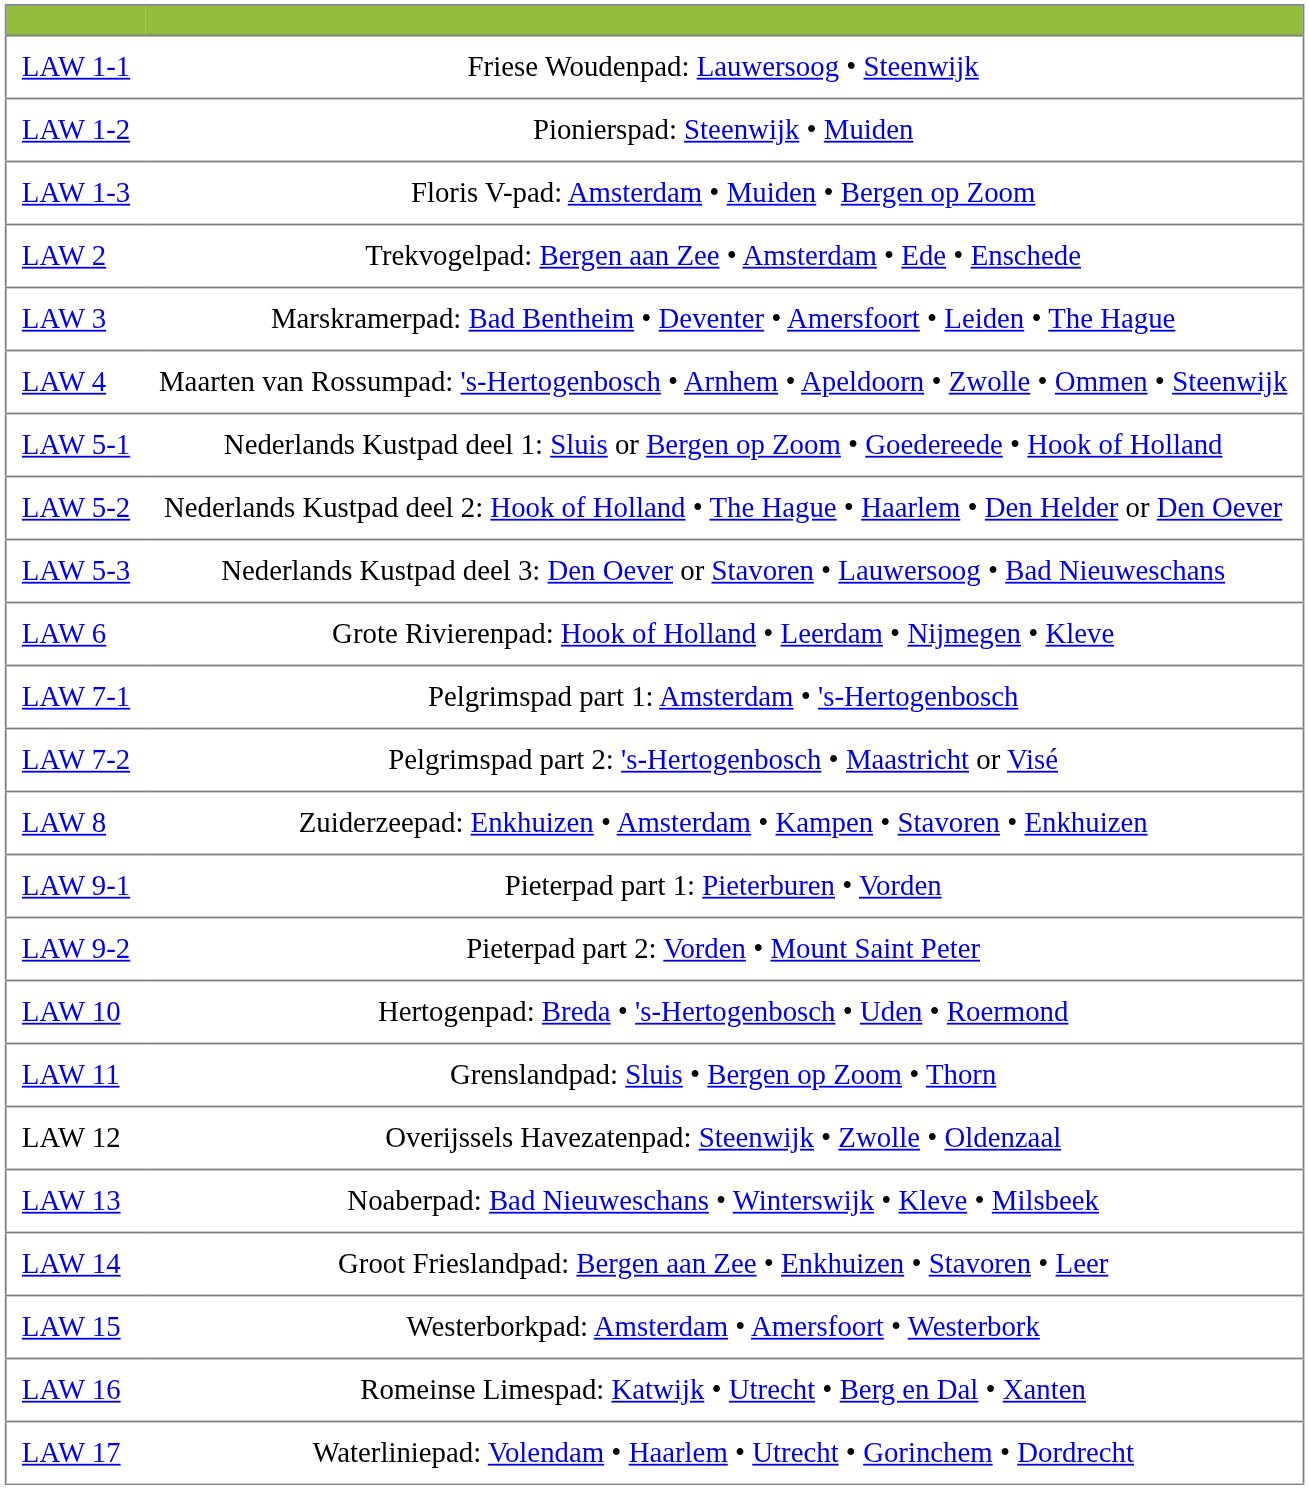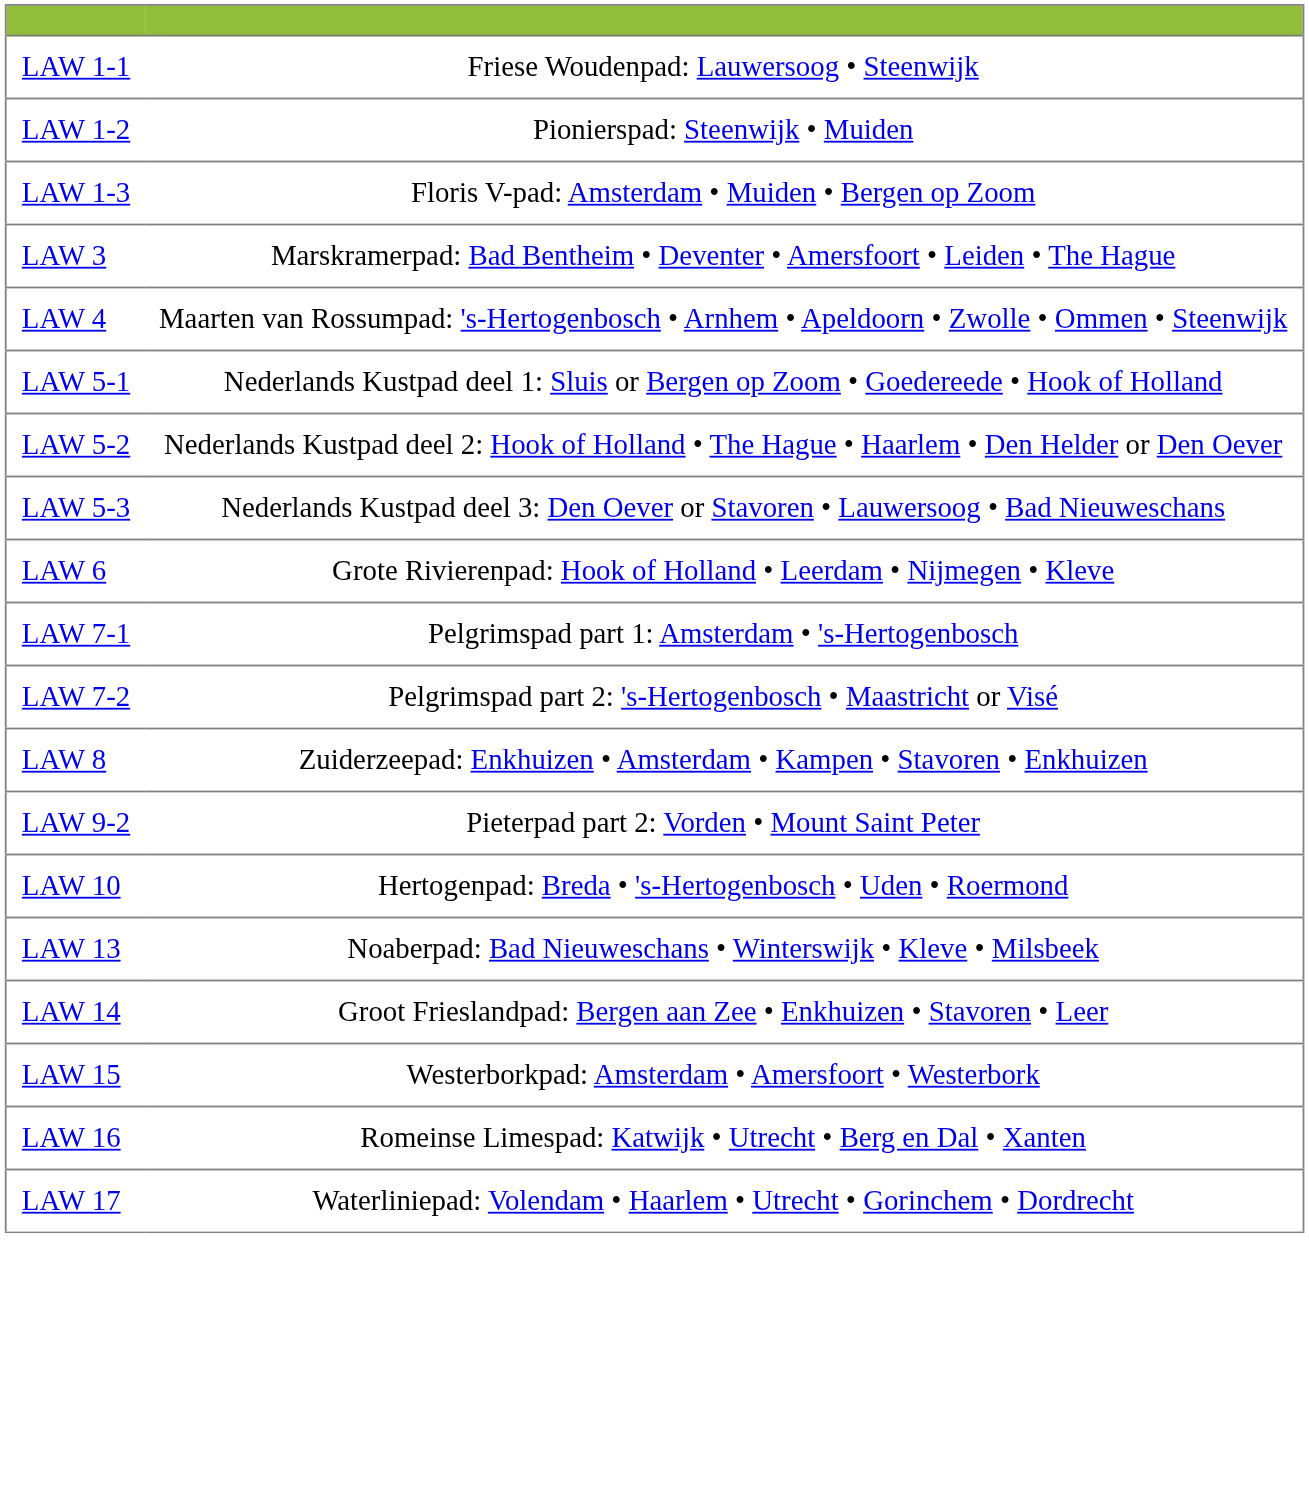- row: LAW 2 | Trekvogelpad: Bergen aan Zee • Amsterdam • Ede • Enschede
- row: LAW 9-1 | Pieterpad part 1: Pieterburen • Vorden
- row: LAW 11 | Grenslandpad: Sluis • Bergen op Zoom • Thorn
- row: LAW 12 | Overijssels Havezatenpad: Steenwijk • Zwolle • Oldenzaal
